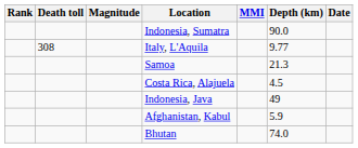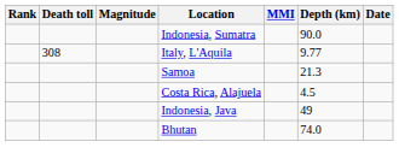- row: Afghanistan, Kabul | 5.9
